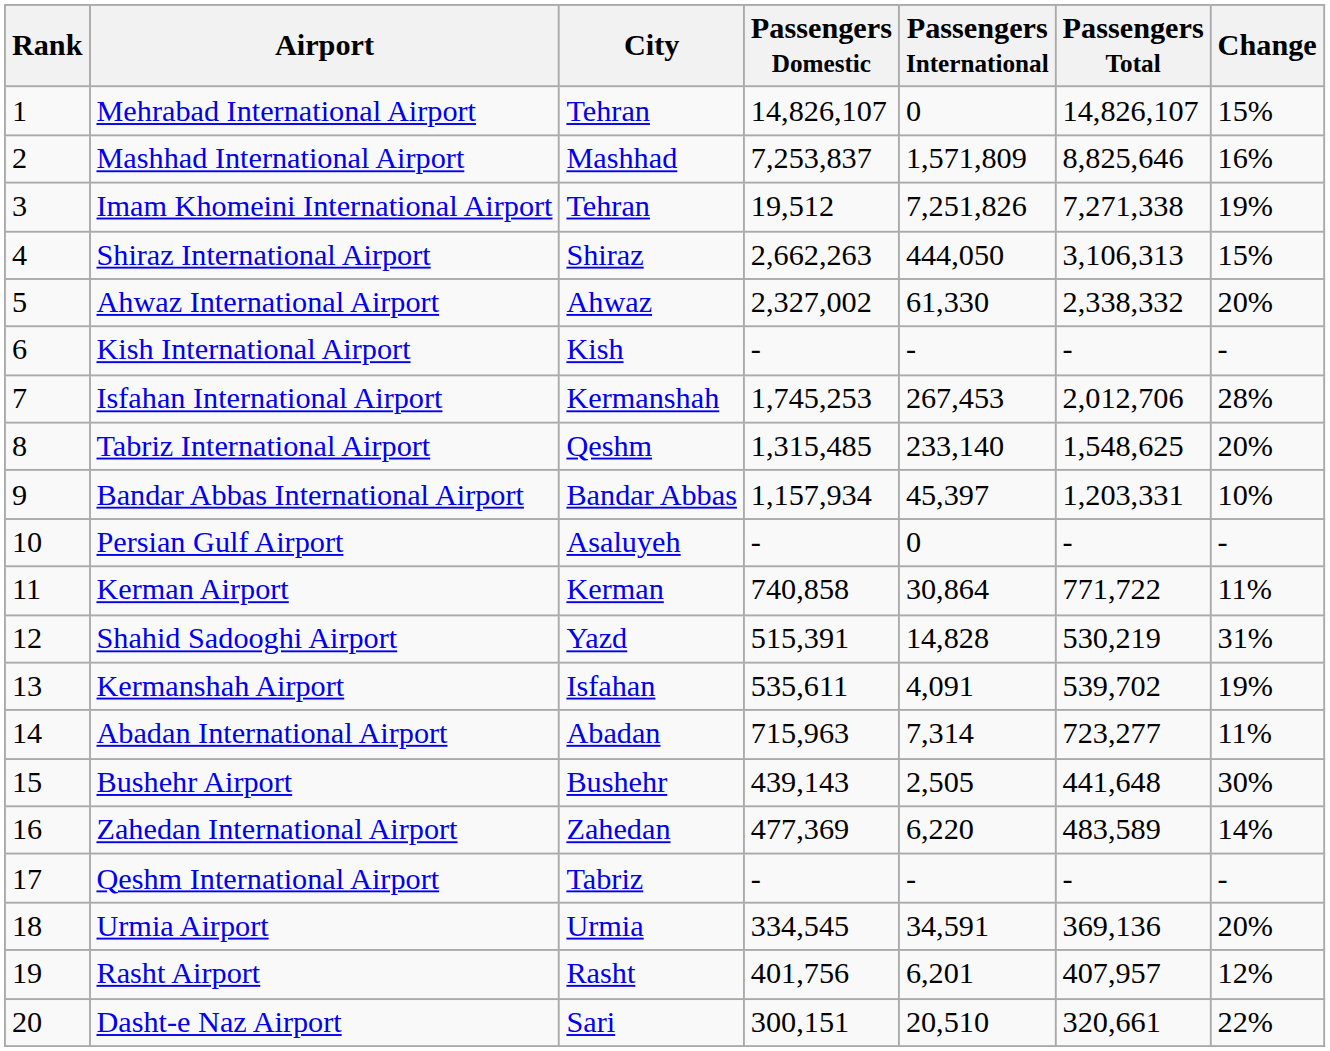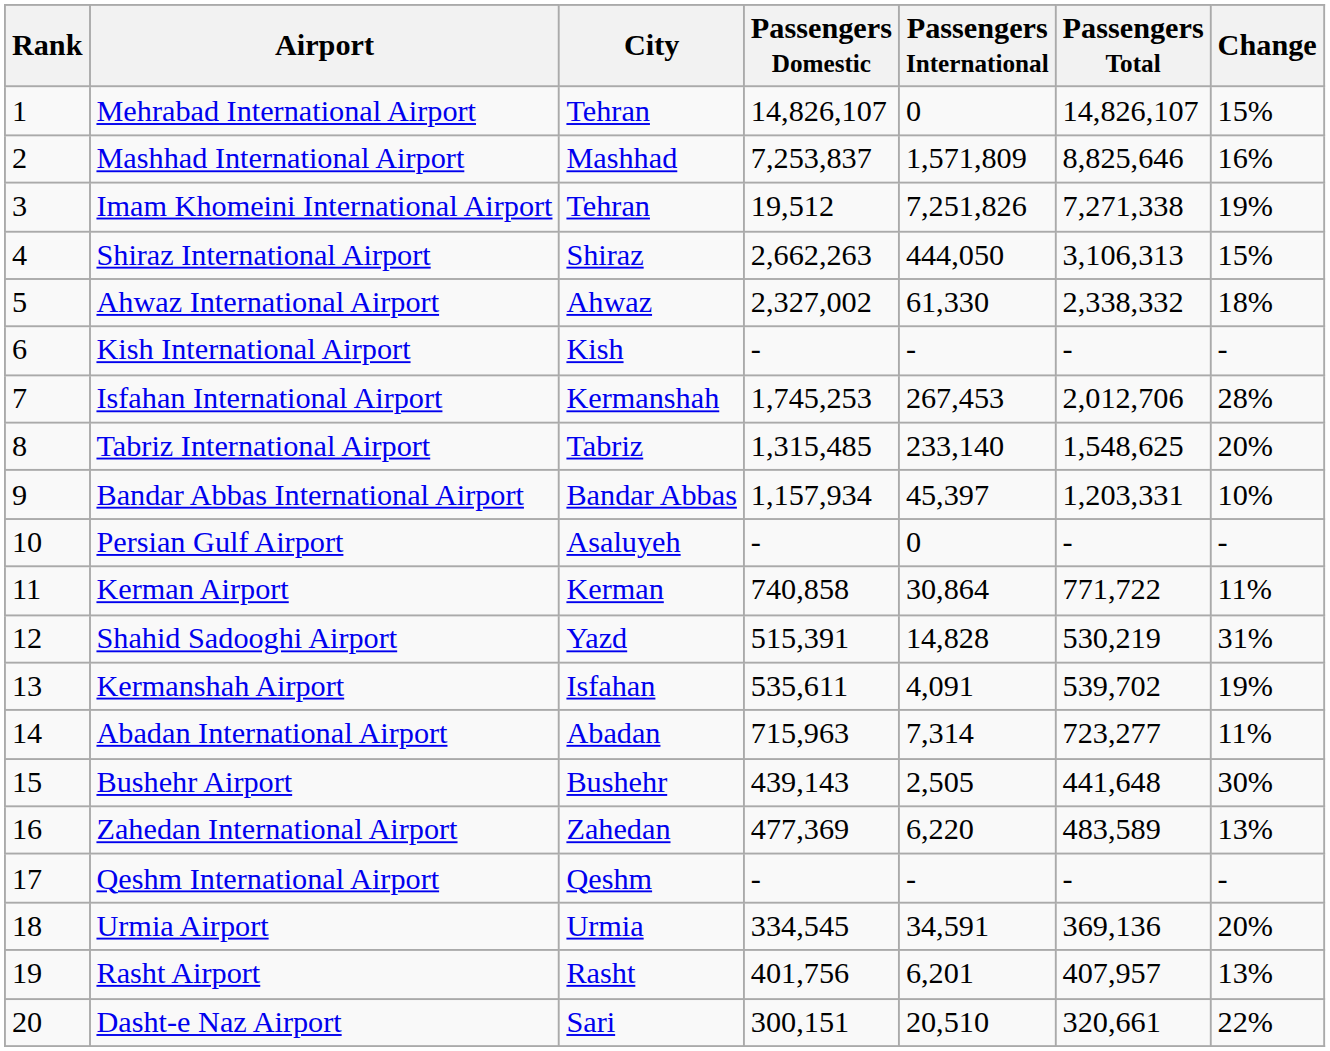Ahwaz International Airport | Change: 20% -> 18%
Tabriz International Airport | City: Qeshm -> Tabriz
Zahedan International Airport | Change: 14% -> 13%
Qeshm International Airport | City: Tabriz -> Qeshm
Rasht Airport | Change: 12% -> 13%
